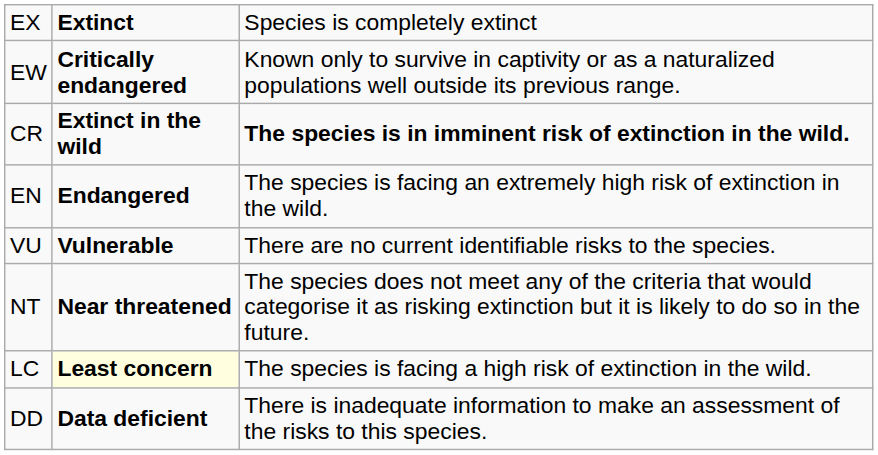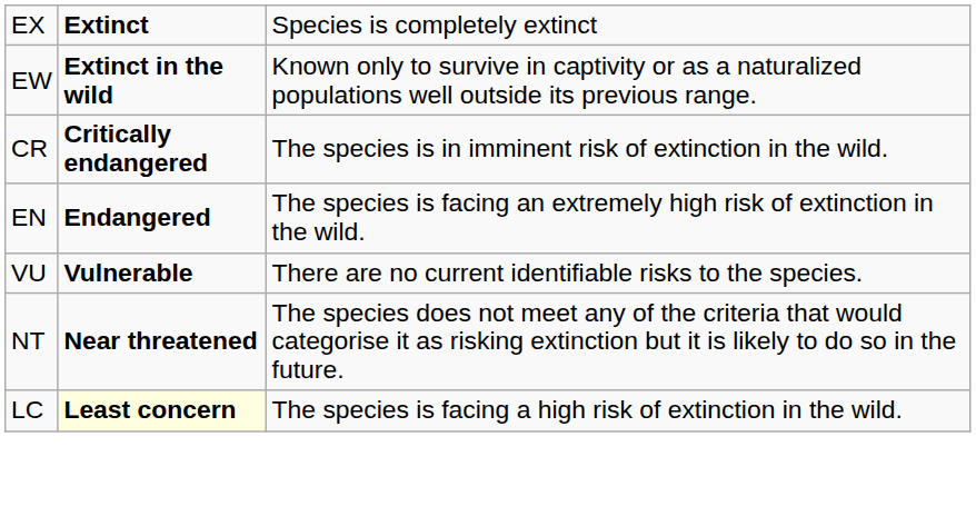EW | column 2: Critically endangered -> Extinct in the wild
CR | column 2: Extinct in the wild -> Critically endangered
CR | column 3: bold -> normal
- row: DD | Data deficient | There is inadequate information to make an assessment of the risks to this species.
